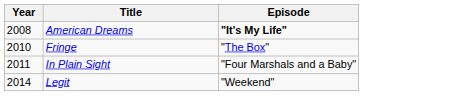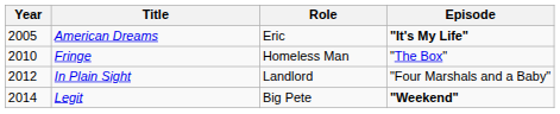+ column: Role | Eric | Homeless Man | Landlord | Big Pete
American Dreams | Year: 2008 -> 2005
In Plain Sight | Year: 2011 -> 2012
Legit | Episode: normal -> bold
